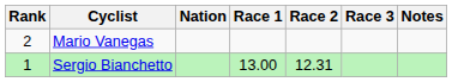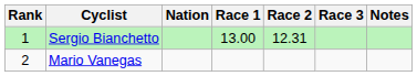rows swapped: Sergio Bianchetto <-> Mario Vanegas
